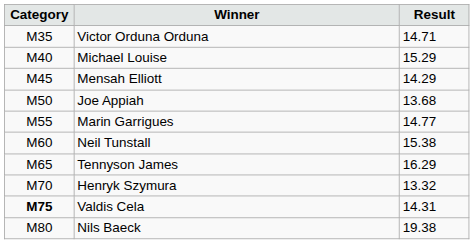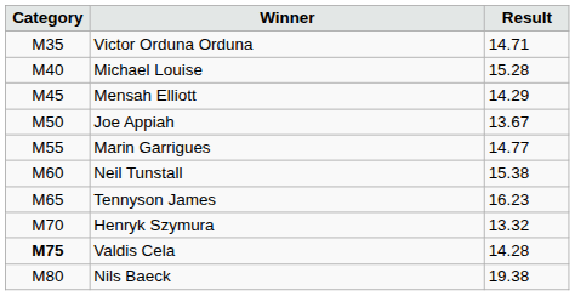Michael Louise | Result: 15.29 -> 15.28
Joe Appiah | Result: 13.68 -> 13.67
Tennyson James | Result: 16.29 -> 16.23
Valdis Cela | Result: 14.31 -> 14.28
